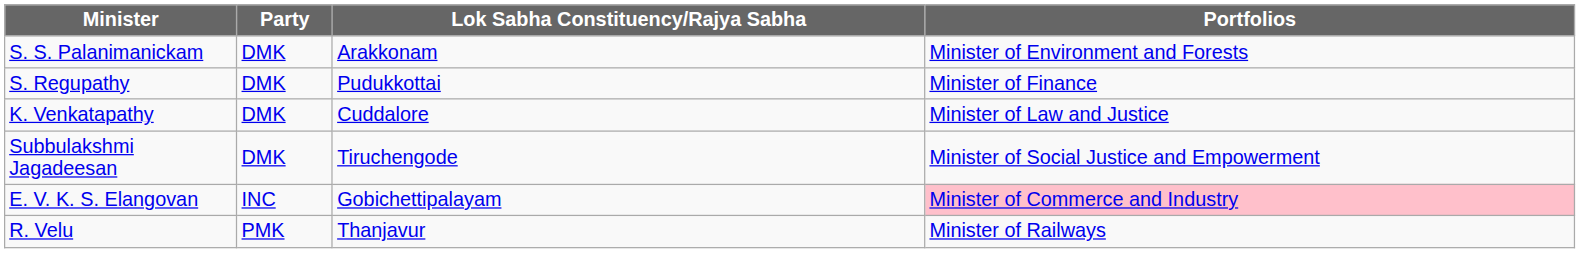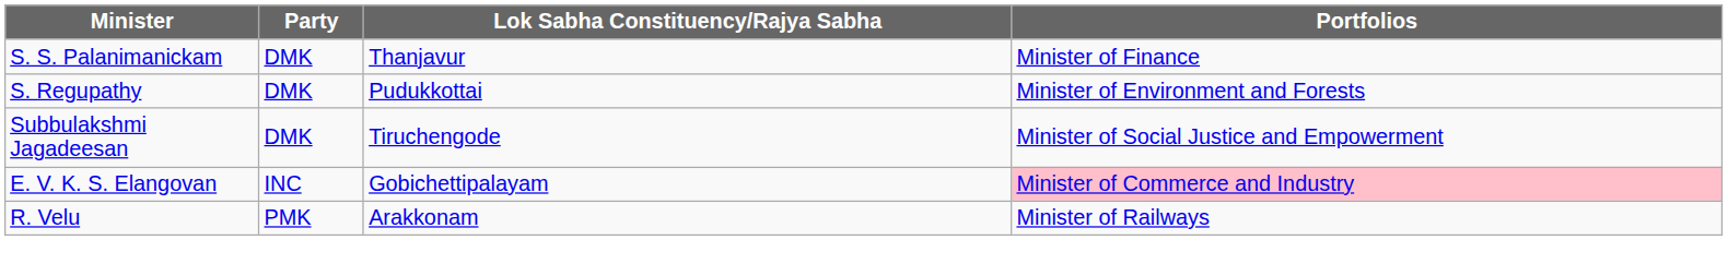S. S. Palanimanickam | Lok Sabha Constituency/Rajya Sabha: Arakkonam -> Thanjavur
S. S. Palanimanickam | Portfolios: Minister of Environment and Forests -> Minister of Finance
S. Regupathy | Portfolios: Minister of Finance -> Minister of Environment and Forests
- row: K. Venkatapathy | DMK | Cuddalore | Minister of Law and Justice
R. Velu | Lok Sabha Constituency/Rajya Sabha: Thanjavur -> Arakkonam
